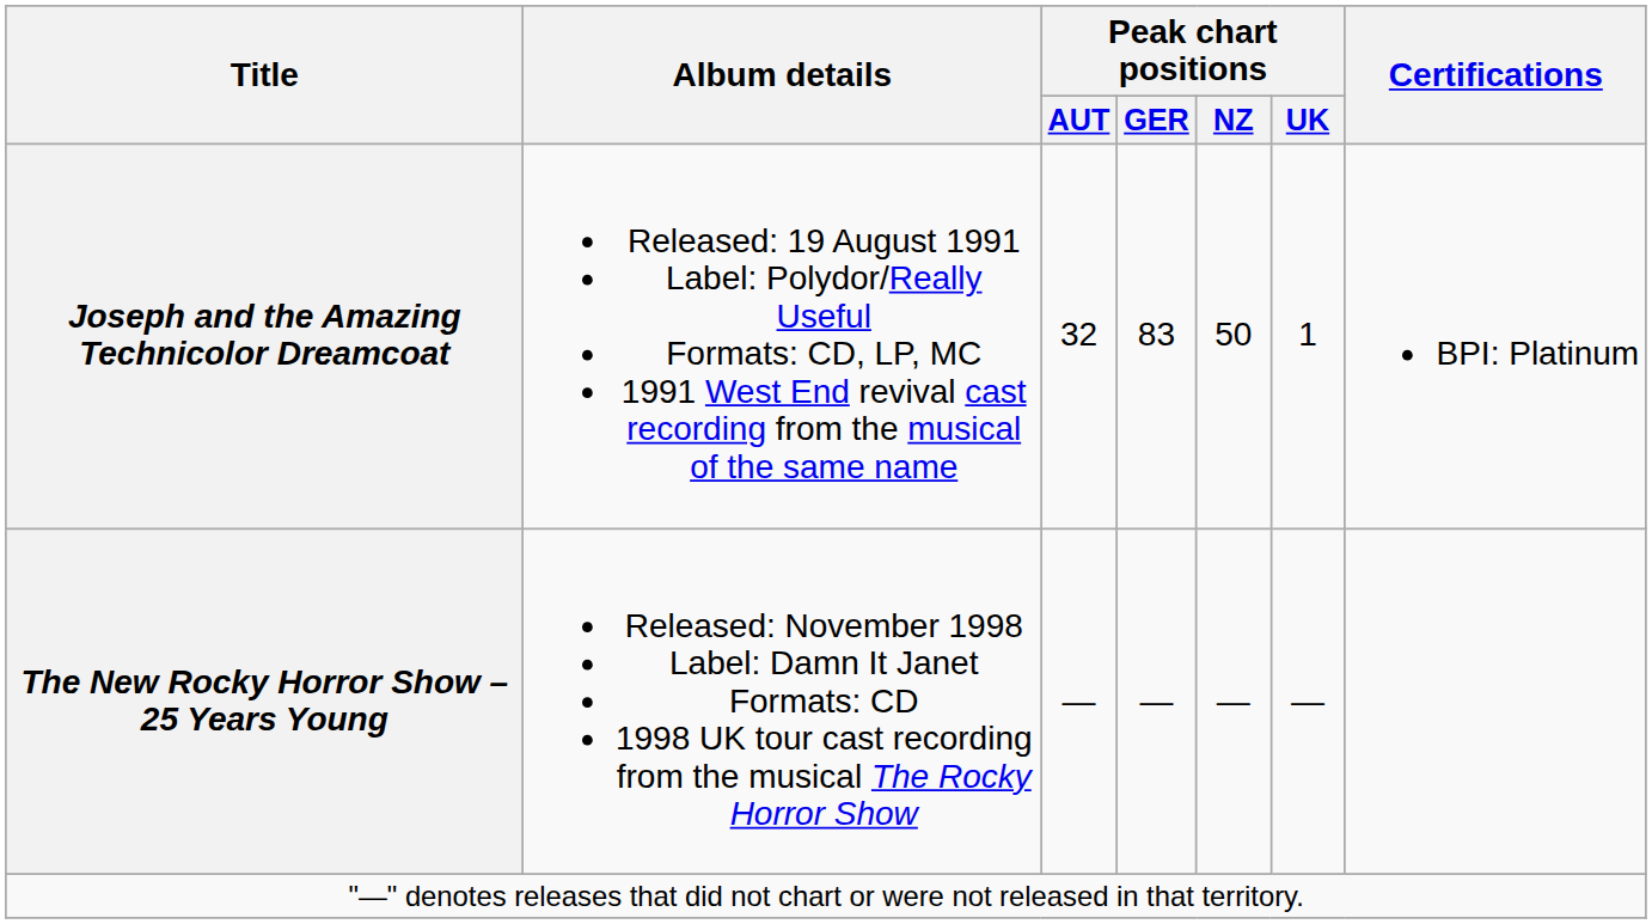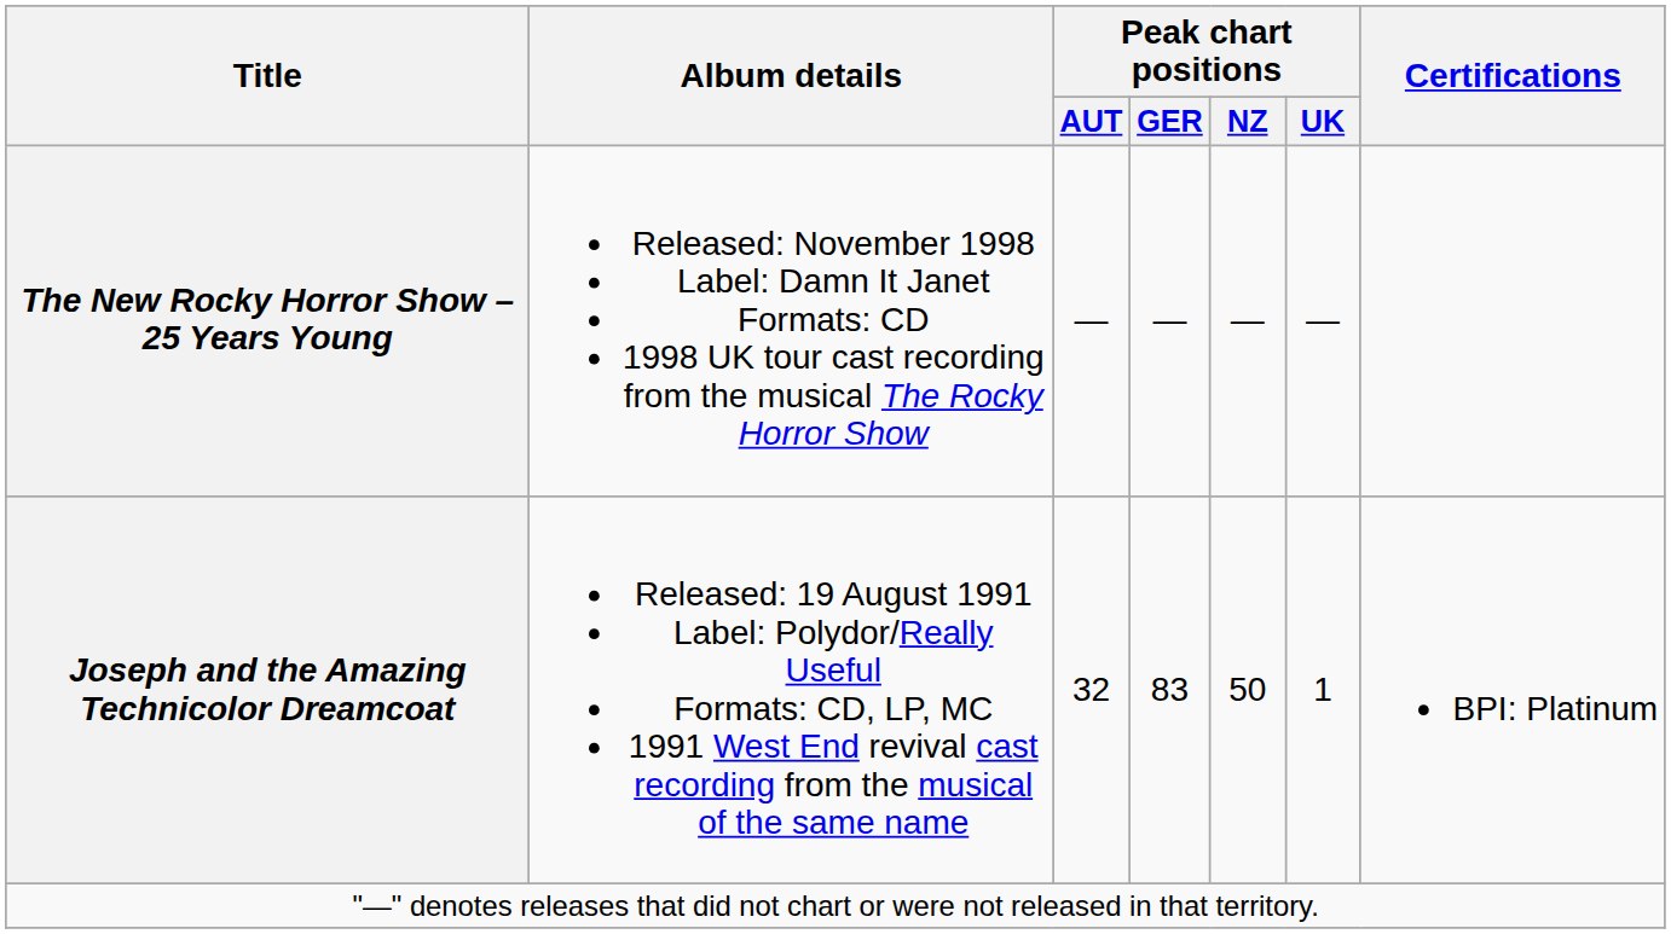rows swapped: Joseph and the Amazing Technicolor Dreamcoat <-> The New Rocky Horror Show – 25 Years Young
